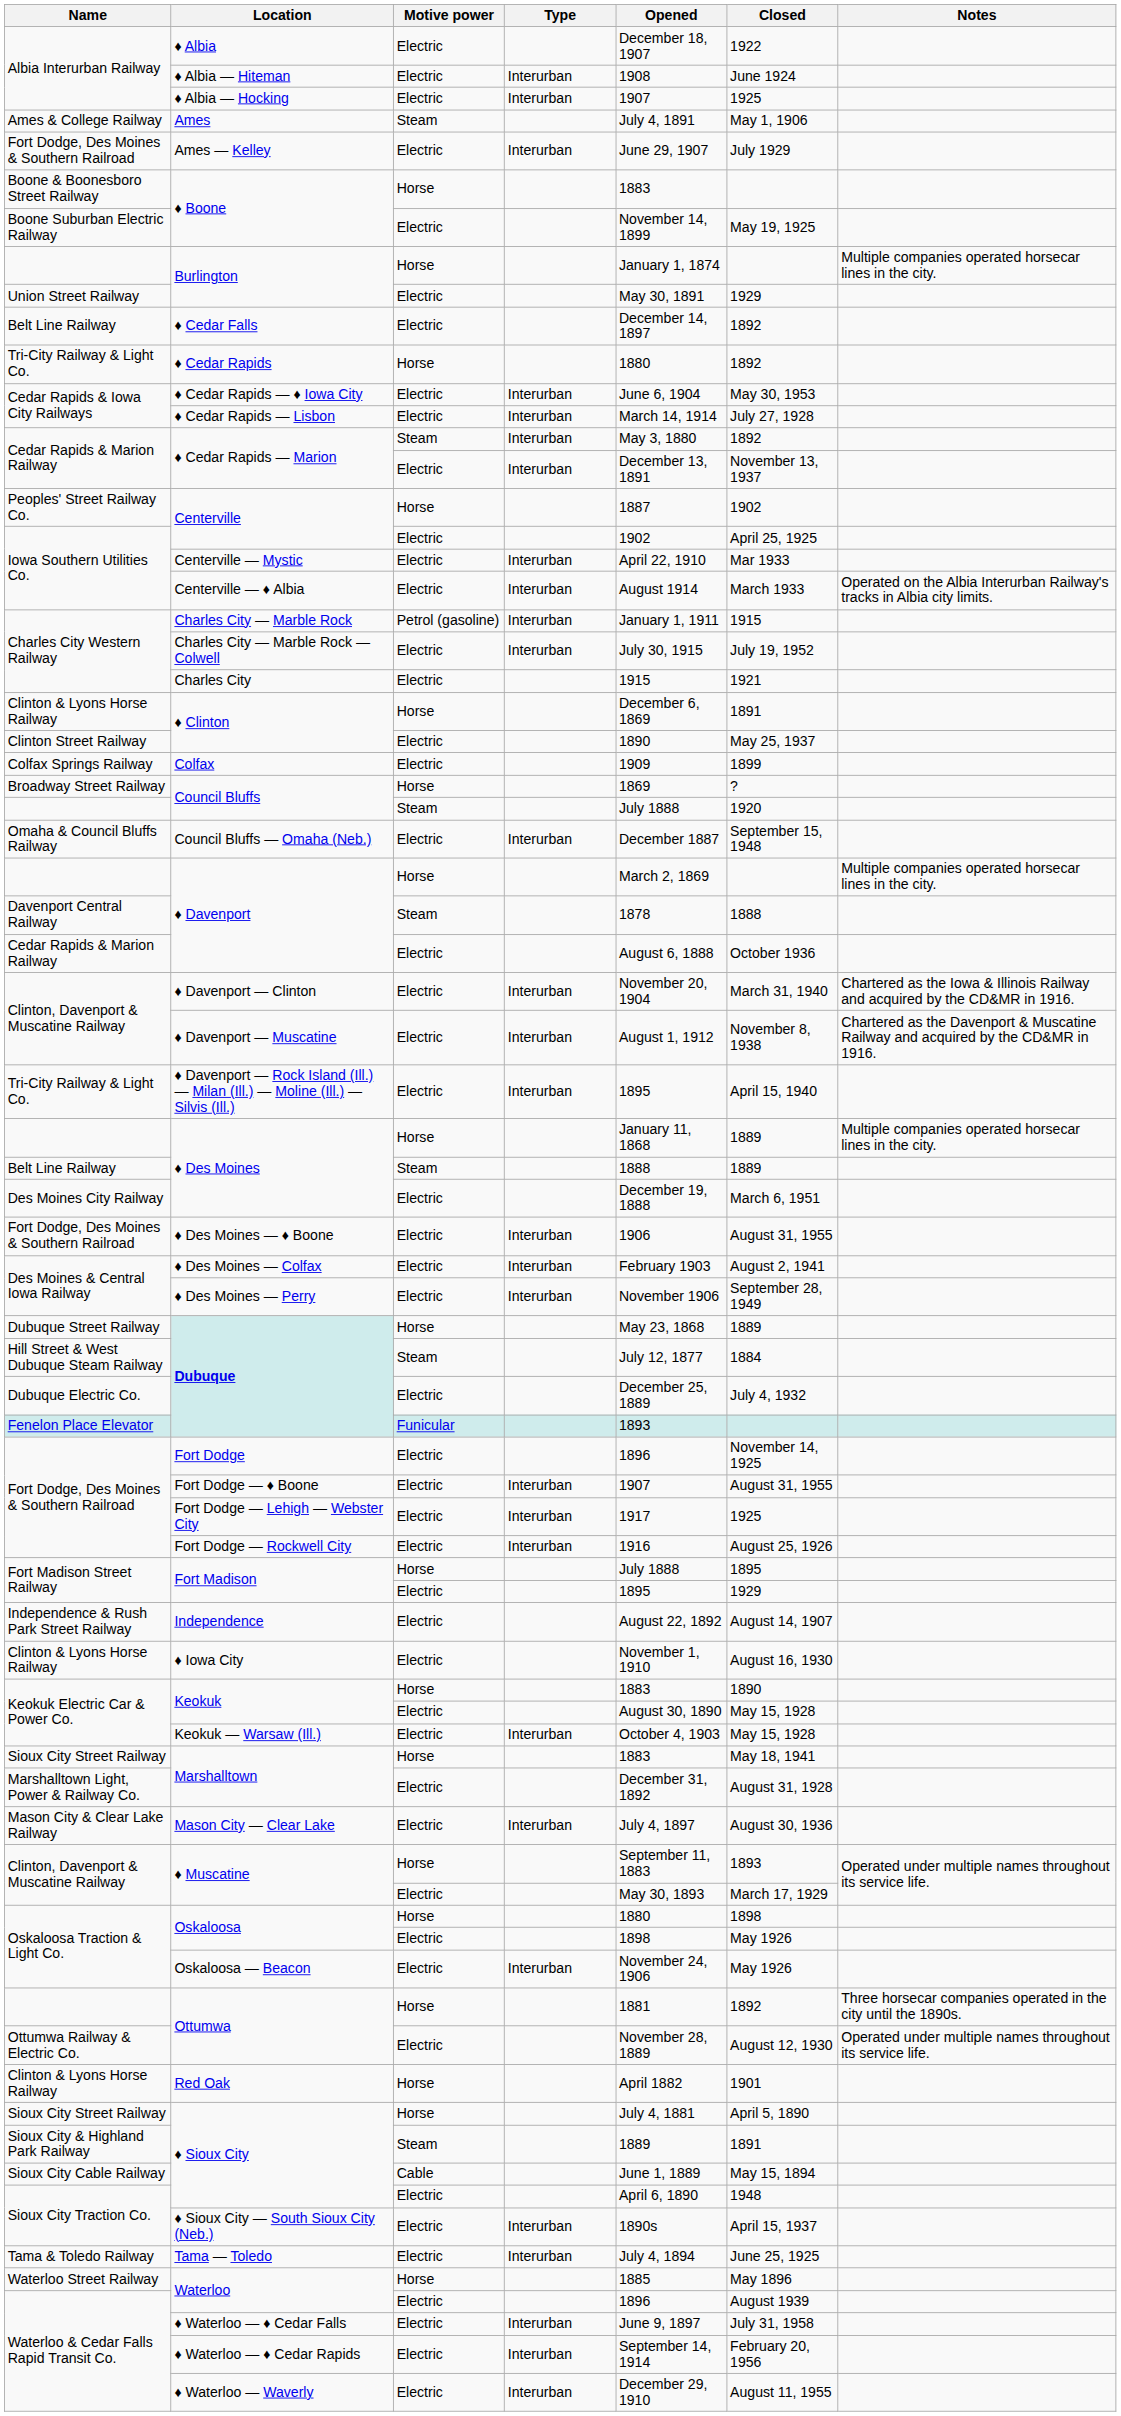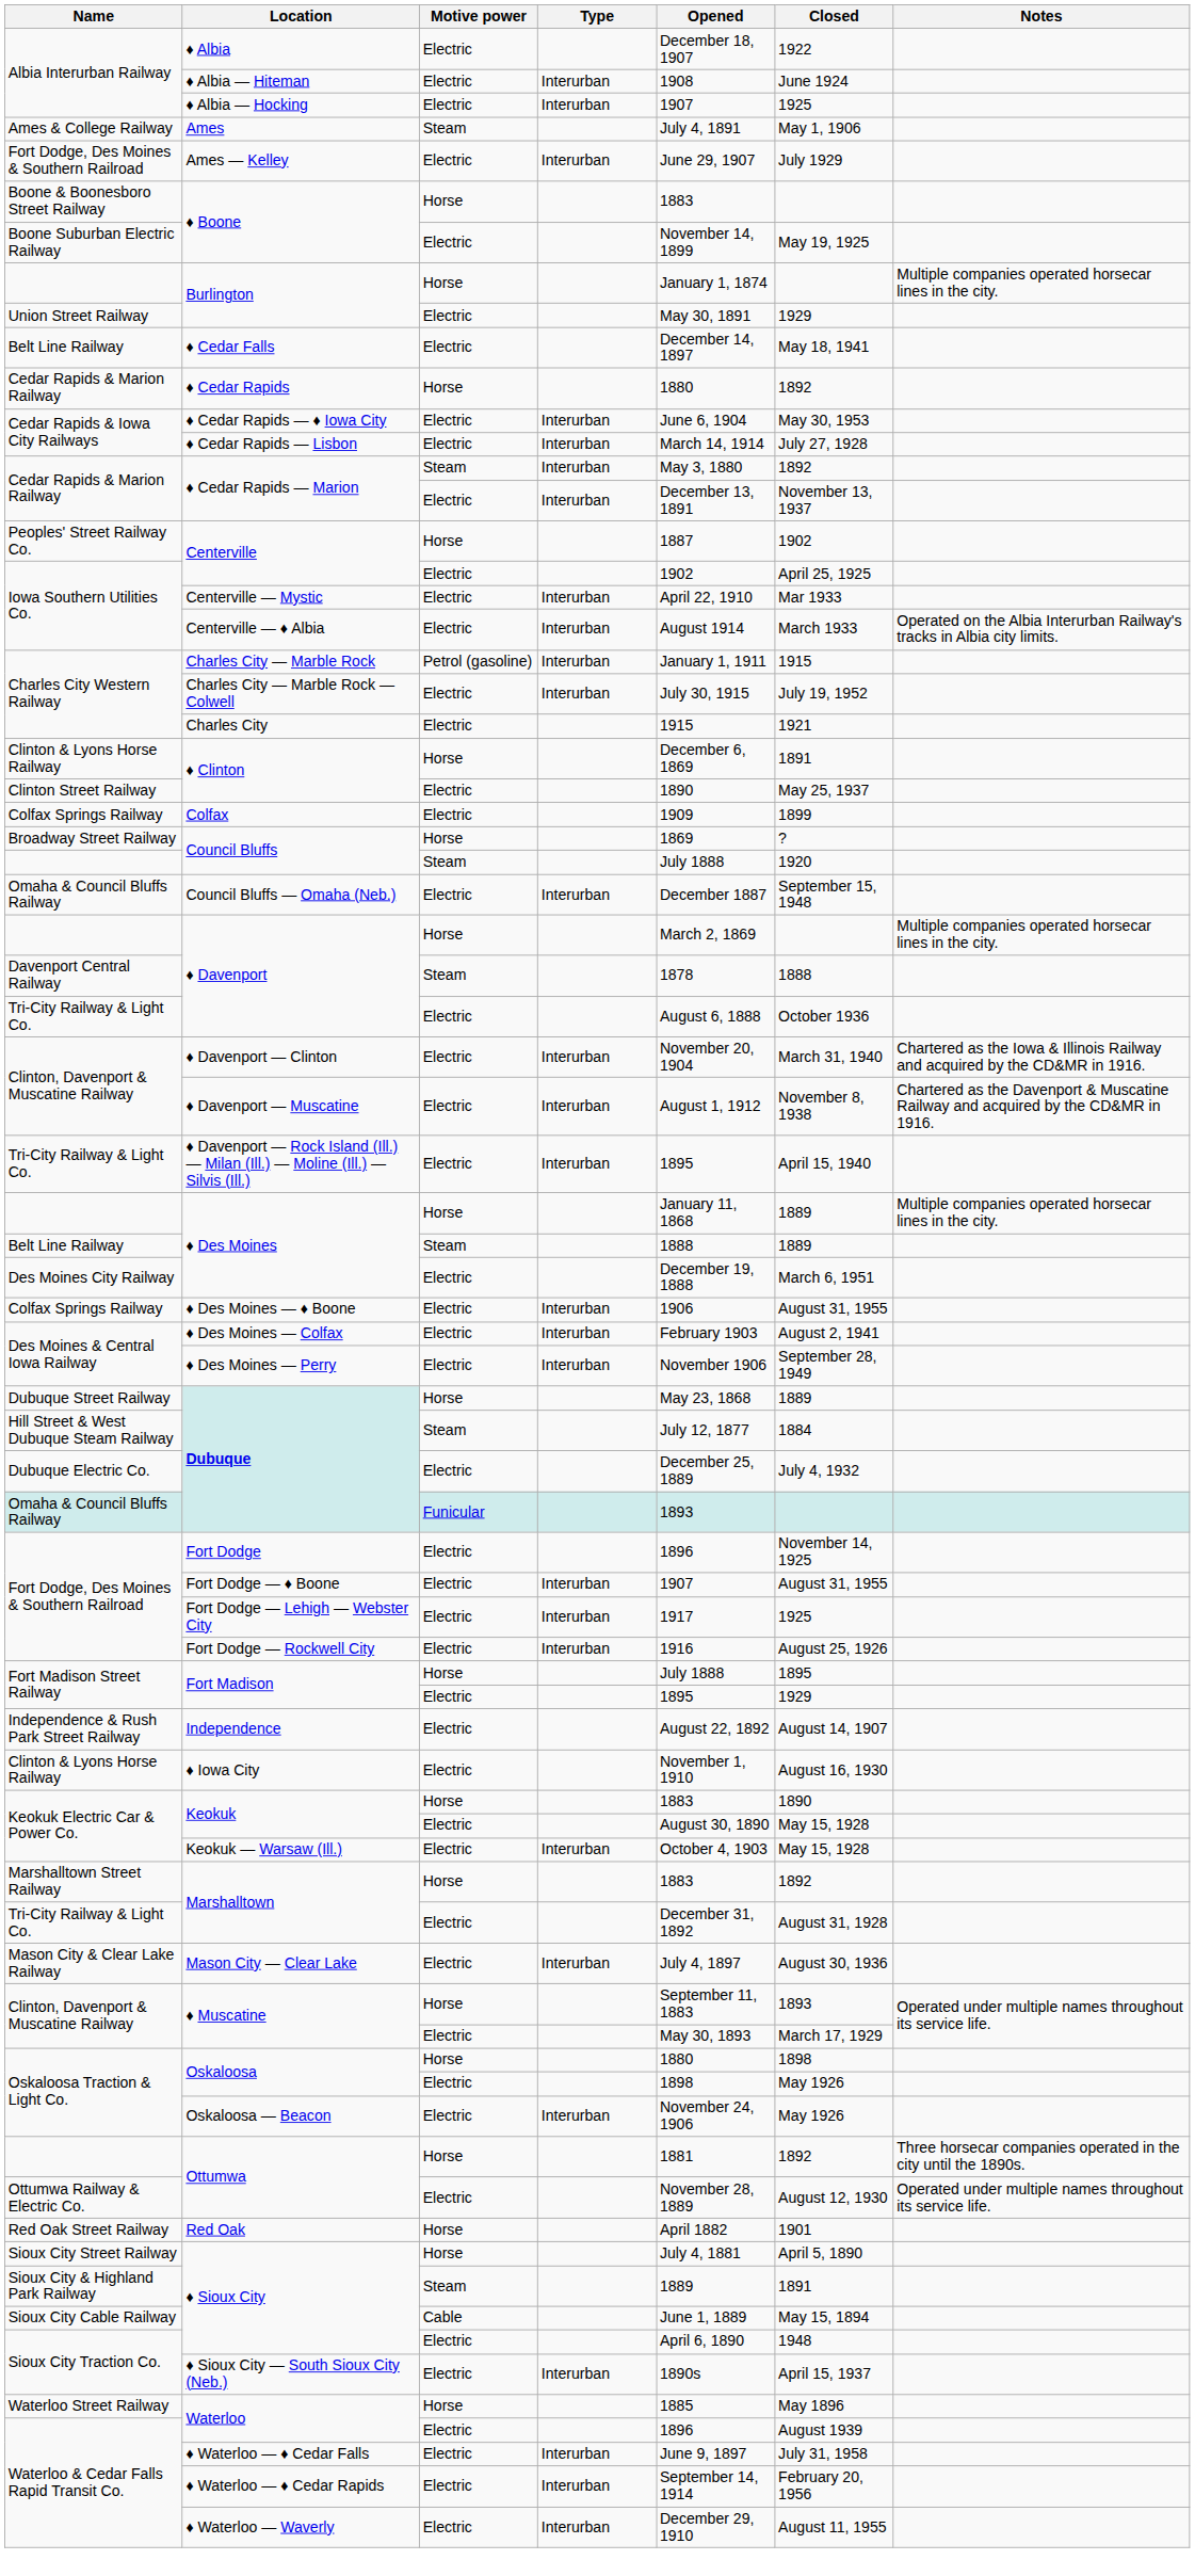♦ Cedar Falls | Closed: 1892 -> May 18, 1941
♦ Cedar Rapids | Name: Tri-City Railway & Light Co. -> Cedar Rapids & Marion Railway
♦ Davenport / Electric | Name: Cedar Rapids & Marion Railway -> Tri-City Railway & Light Co.
♦ Des Moines ― ♦ Boone | Name: Fort Dodge, Des Moines & Southern Railroad -> Colfax Springs Railway
Dubuque / Funicular | Name: Fenelon Place Elevator -> Omaha & Council Bluffs Railway
Marshalltown / Horse | Name: Sioux City Street Railway -> Marshalltown Street Railway
Marshalltown / Horse | Closed: May 18, 1941 -> 1892
Marshalltown / Electric | Name: Marshalltown Light, Power & Railway Co. -> Tri-City Railway & Light Co.
Red Oak | Name: Clinton & Lyons Horse Railway -> Red Oak Street Railway
- row: Tama & Toledo Railway | Tama ― Toledo | Electric | Interurban | July 4, 1894 | June 25, 1925
